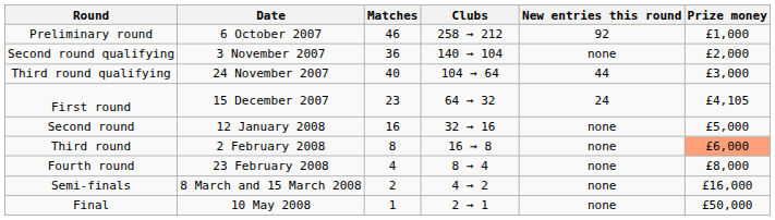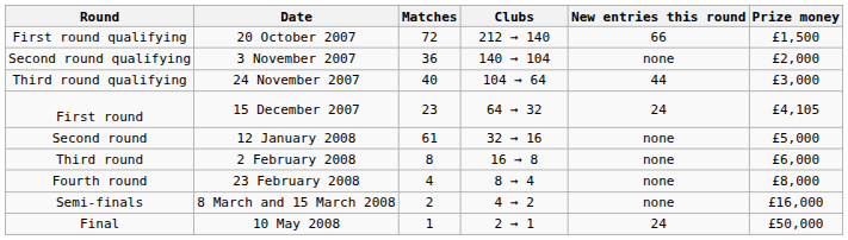- row: Preliminary round | 6 October 2007 | 46 | 258 → 212 | 92 | £1,000
+ row: First round qualifying | 20 October 2007 | 72 | 212 → 140 | 66 | £1,500
Second round | Matches: 16 -> 61
Third round | Prize money: lightsalmon background -> no background
Final | New entries this round: none -> 24
